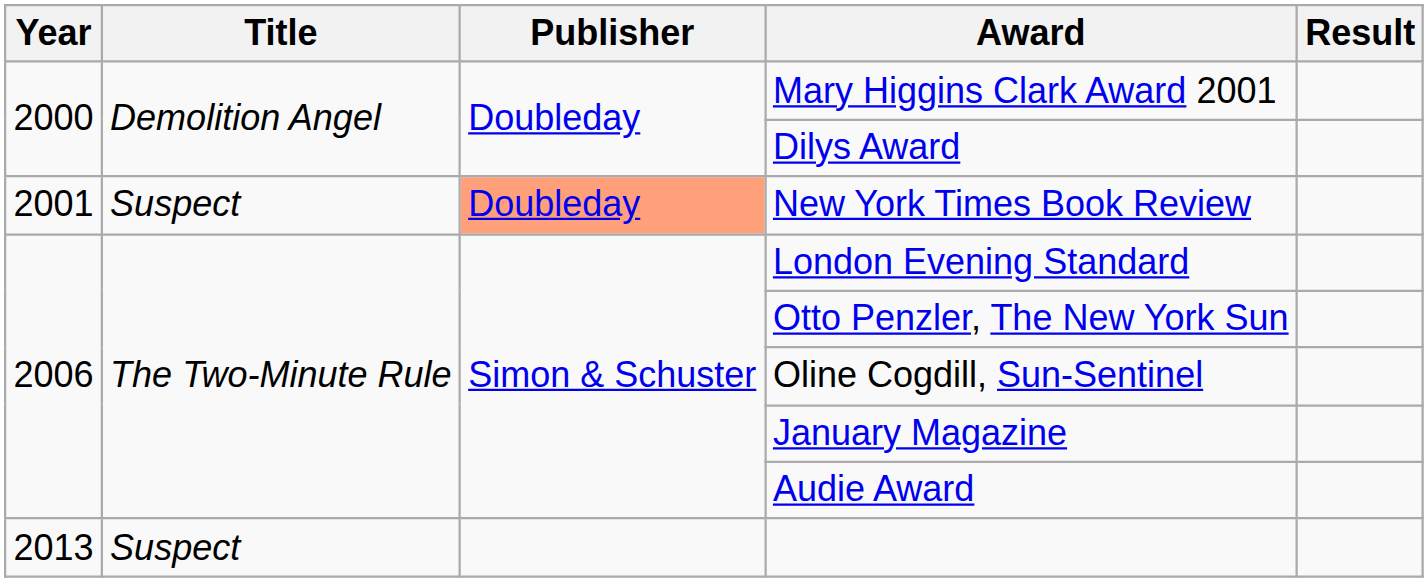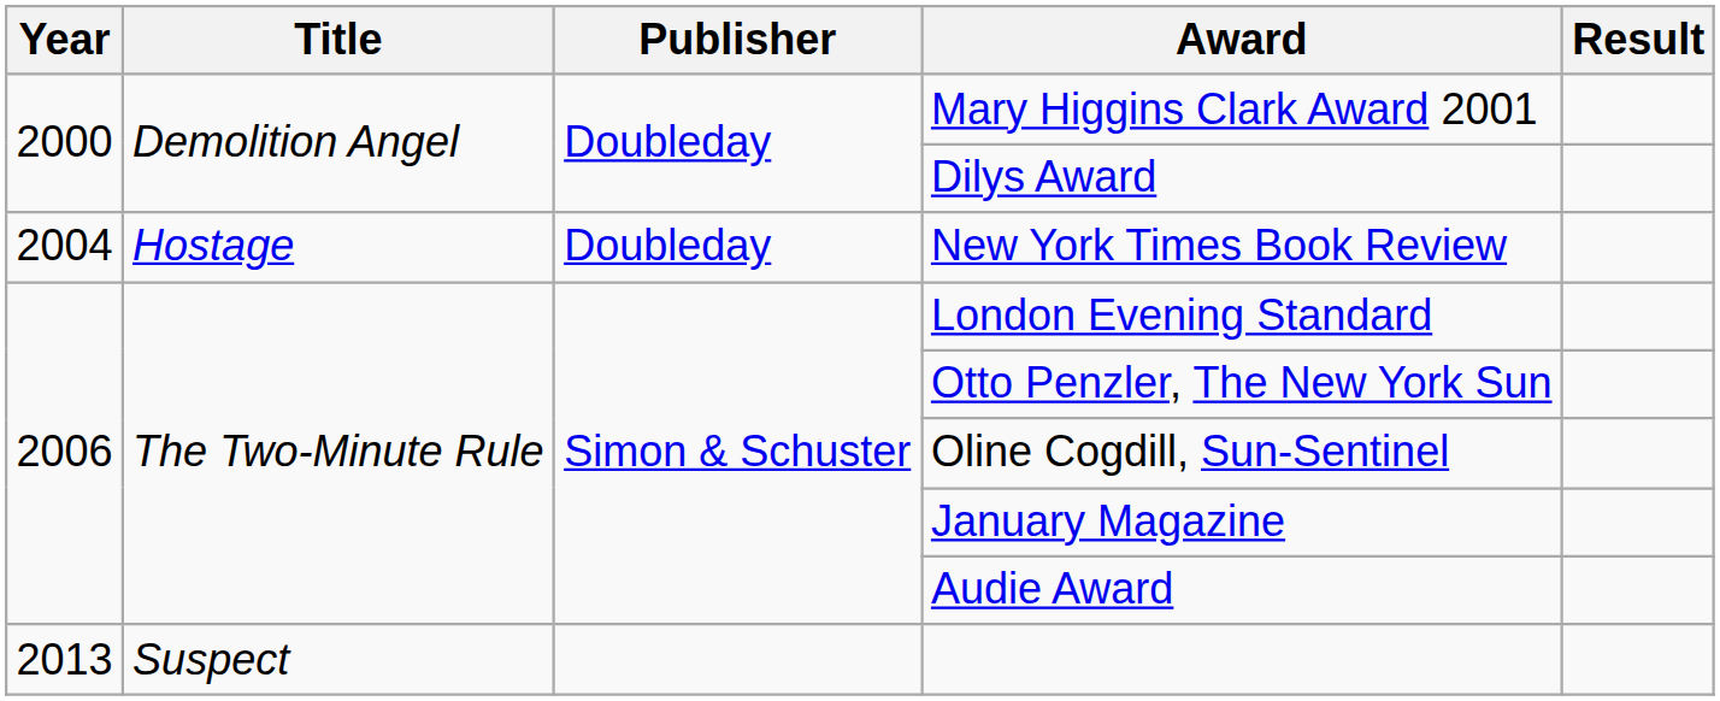New York Times Book Review | Year: 2001 -> 2004
New York Times Book Review | Title: Suspect -> Hostage
New York Times Book Review | Publisher: lightsalmon background -> no background
